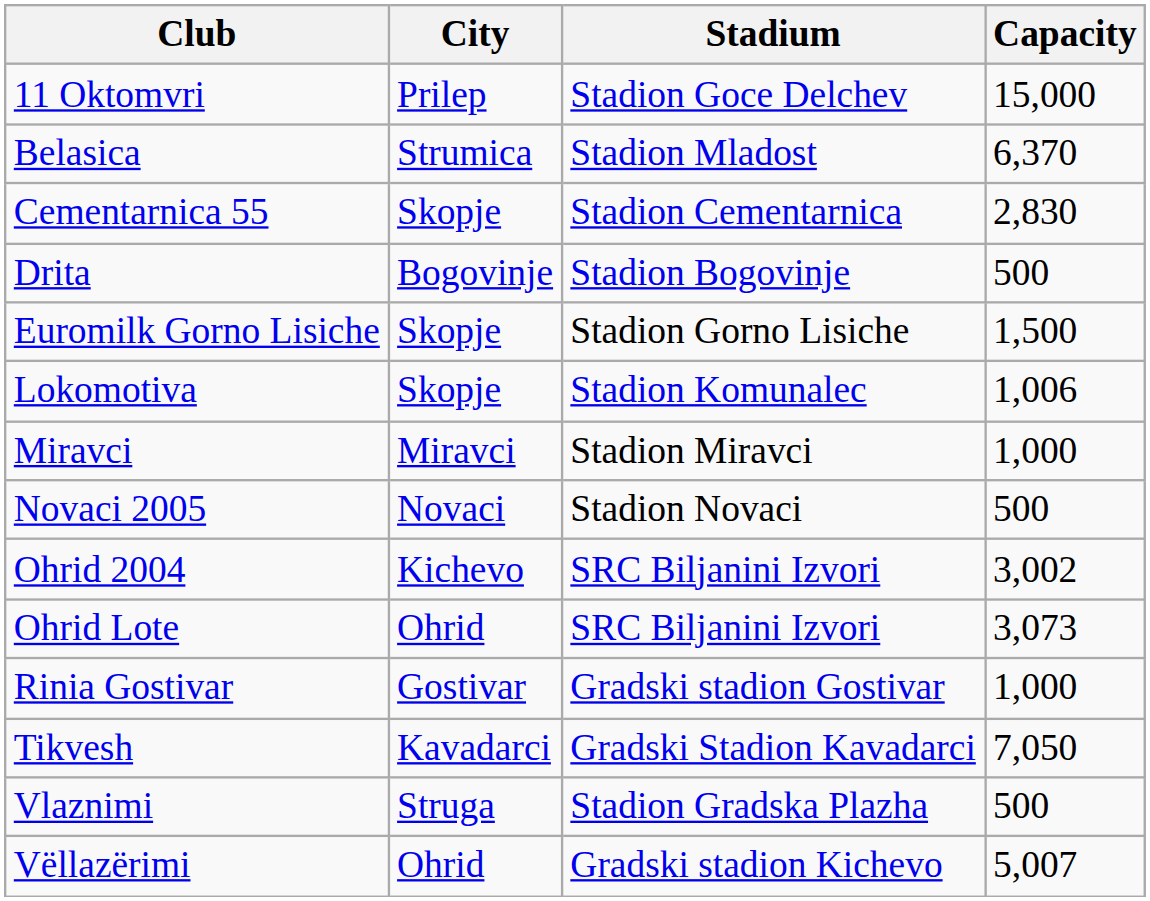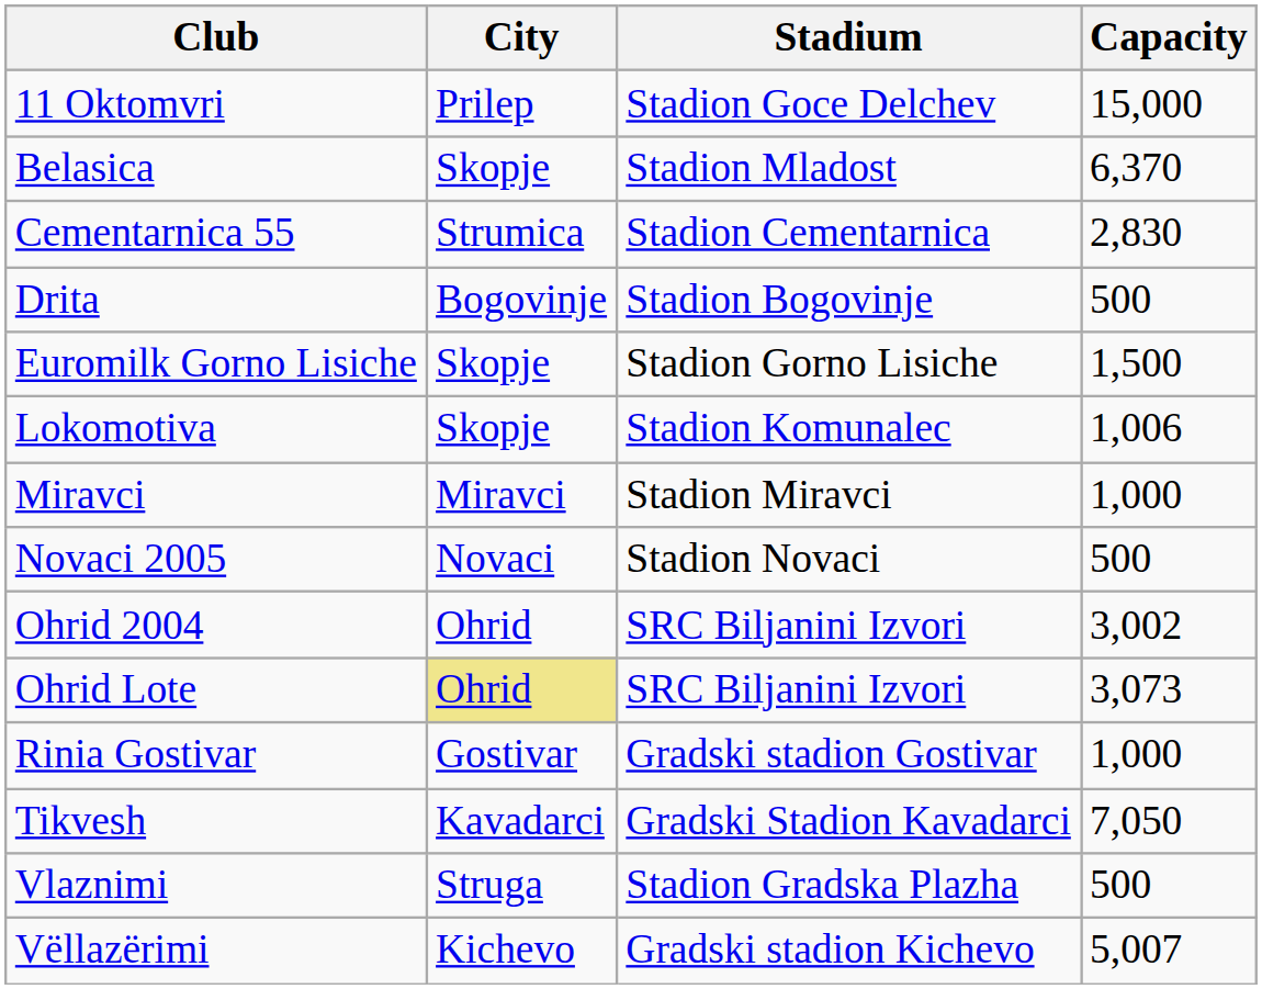Belasica | City: Strumica -> Skopje
Cementarnica 55 | City: Skopje -> Strumica
Ohrid 2004 | City: Kichevo -> Ohrid
Ohrid Lote | City: no background -> khaki background
Vëllazërimi | City: Ohrid -> Kichevo
